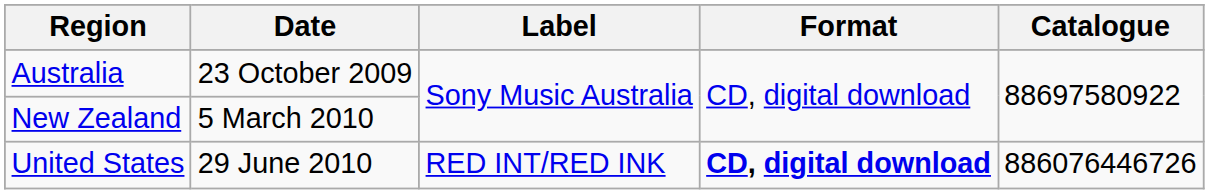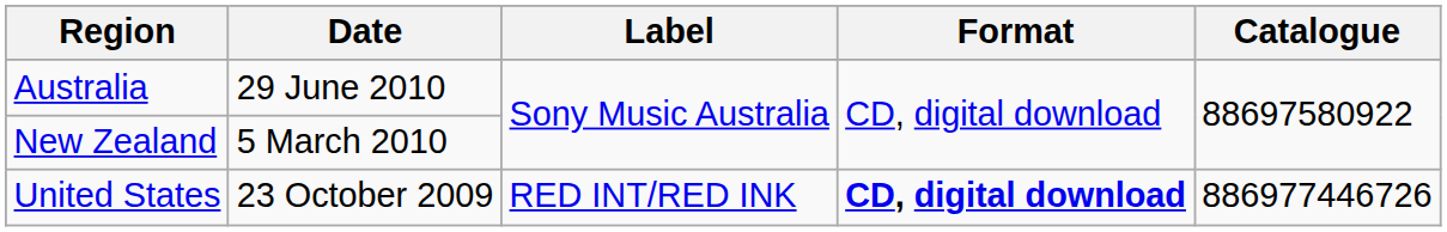Australia | Date: 23 October 2009 -> 29 June 2010
United States | Date: 29 June 2010 -> 23 October 2009
United States | Catalogue: 886076446726 -> 886977446726
